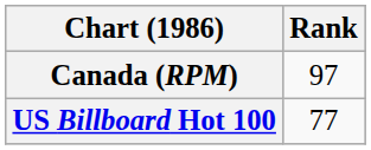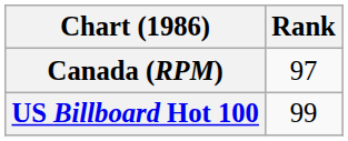US Billboard Hot 100 | Rank: 77 -> 99
